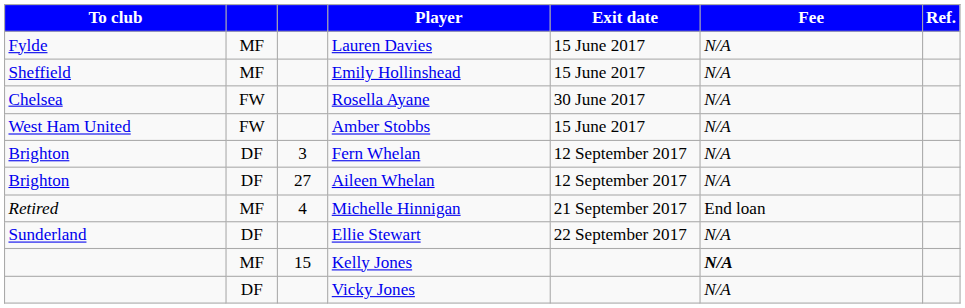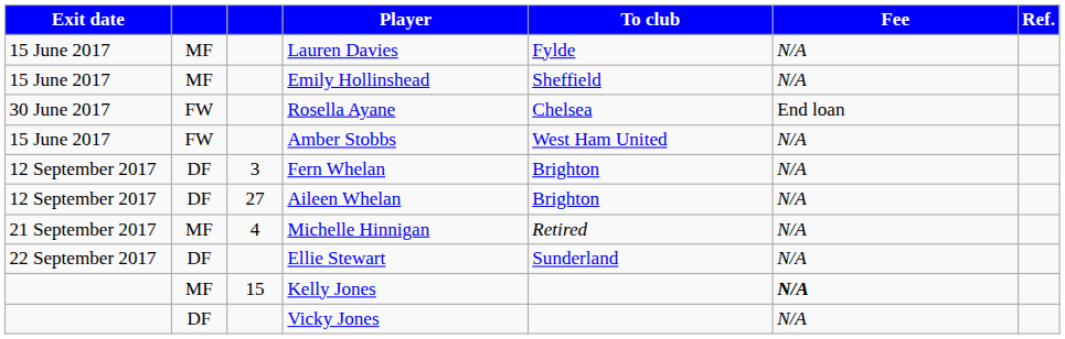columns swapped: Exit date <-> To club
Rosella Ayane | Fee: N/A -> End loan
Michelle Hinnigan | Fee: End loan -> N/A
